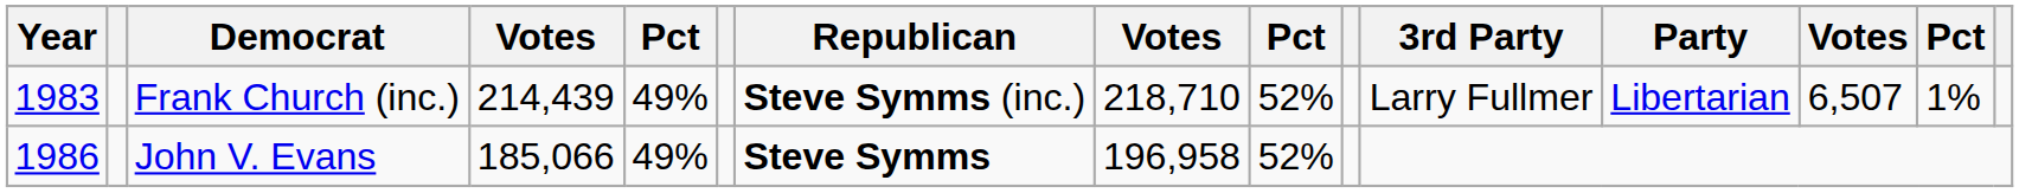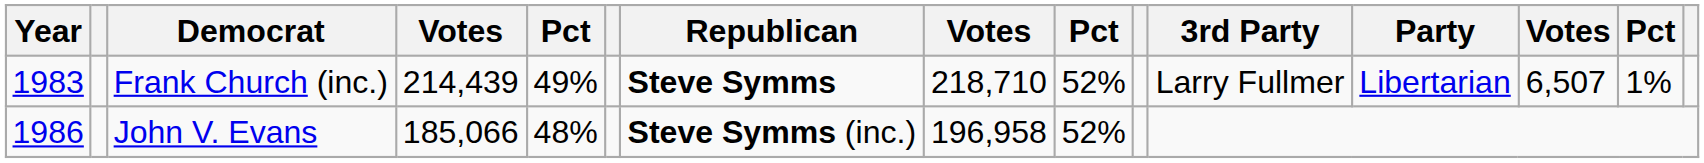Frank Church (inc.) | Republican: Steve Symms (inc.) -> Steve Symms
John V. Evans | column 5: 49% -> 48%
John V. Evans | Republican: Steve Symms -> Steve Symms (inc.)
